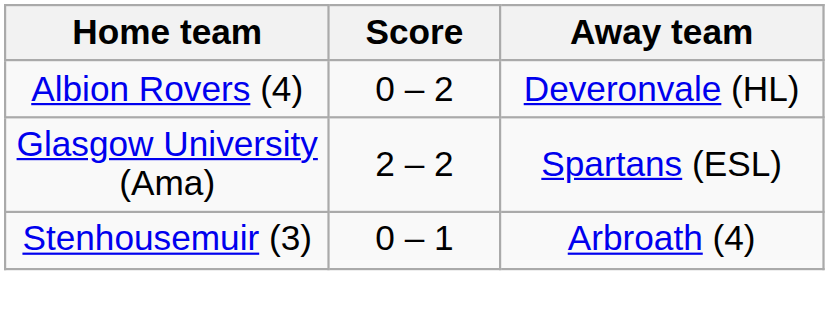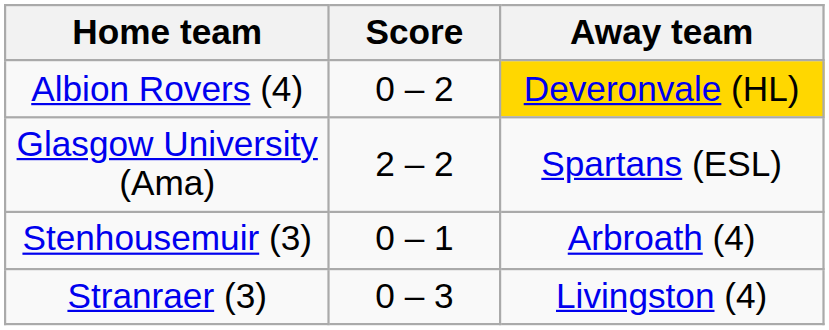Albion Rovers (4) | Away team: no background -> gold background
+ row: Stranraer (3) | 0 – 3 | Livingston (4)
